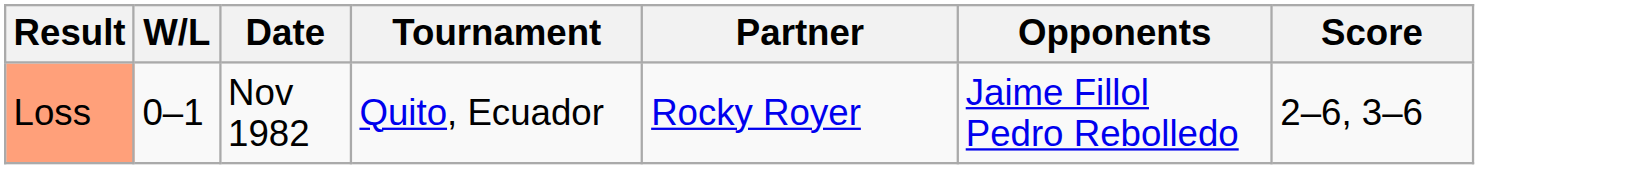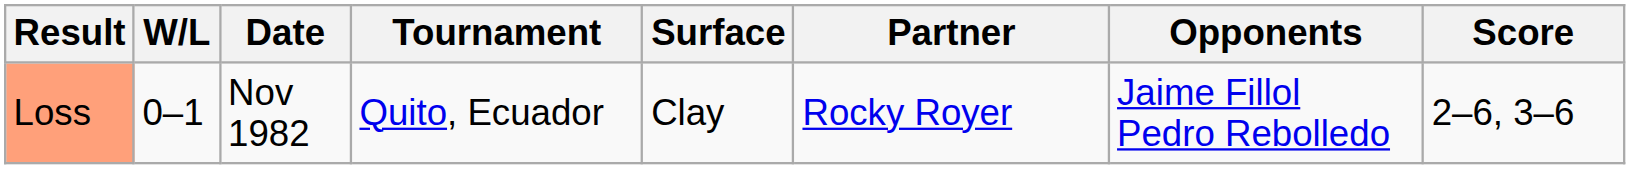+ column: Surface | Clay
